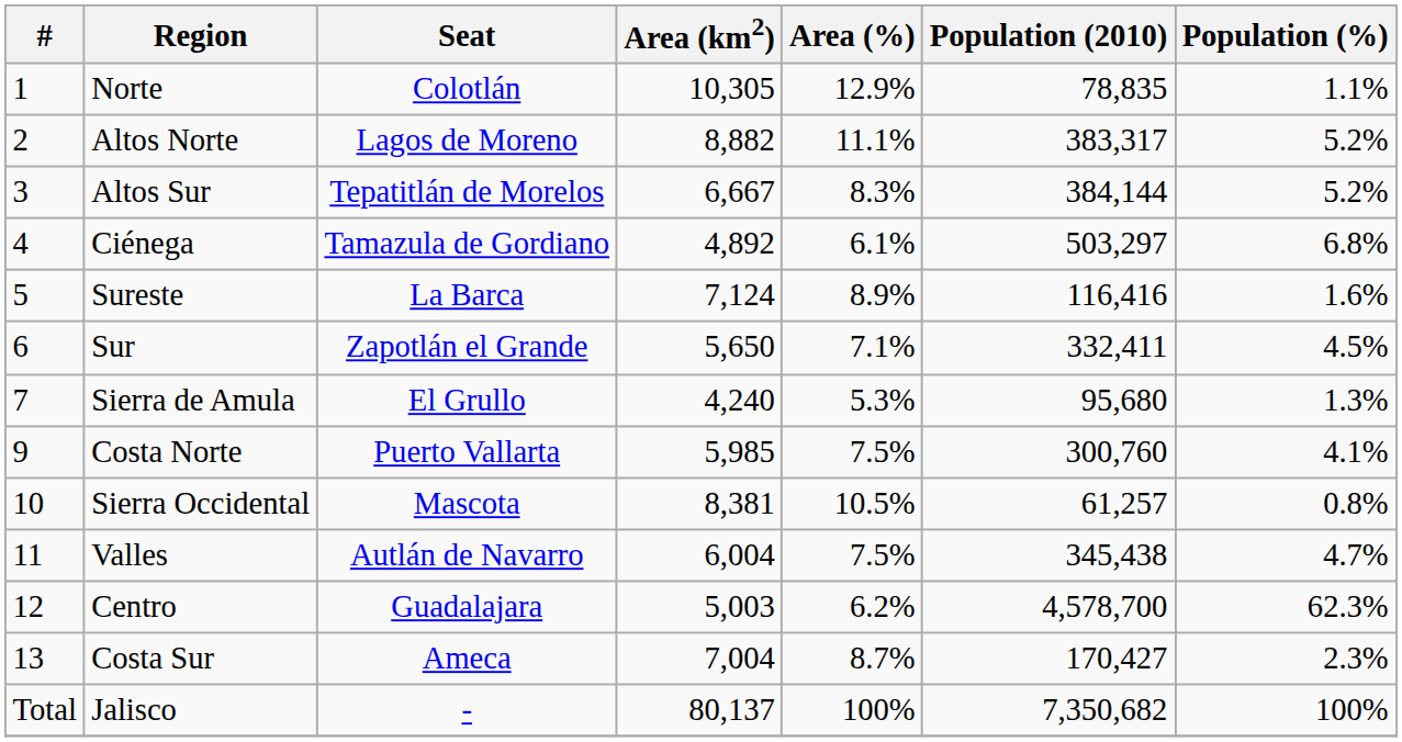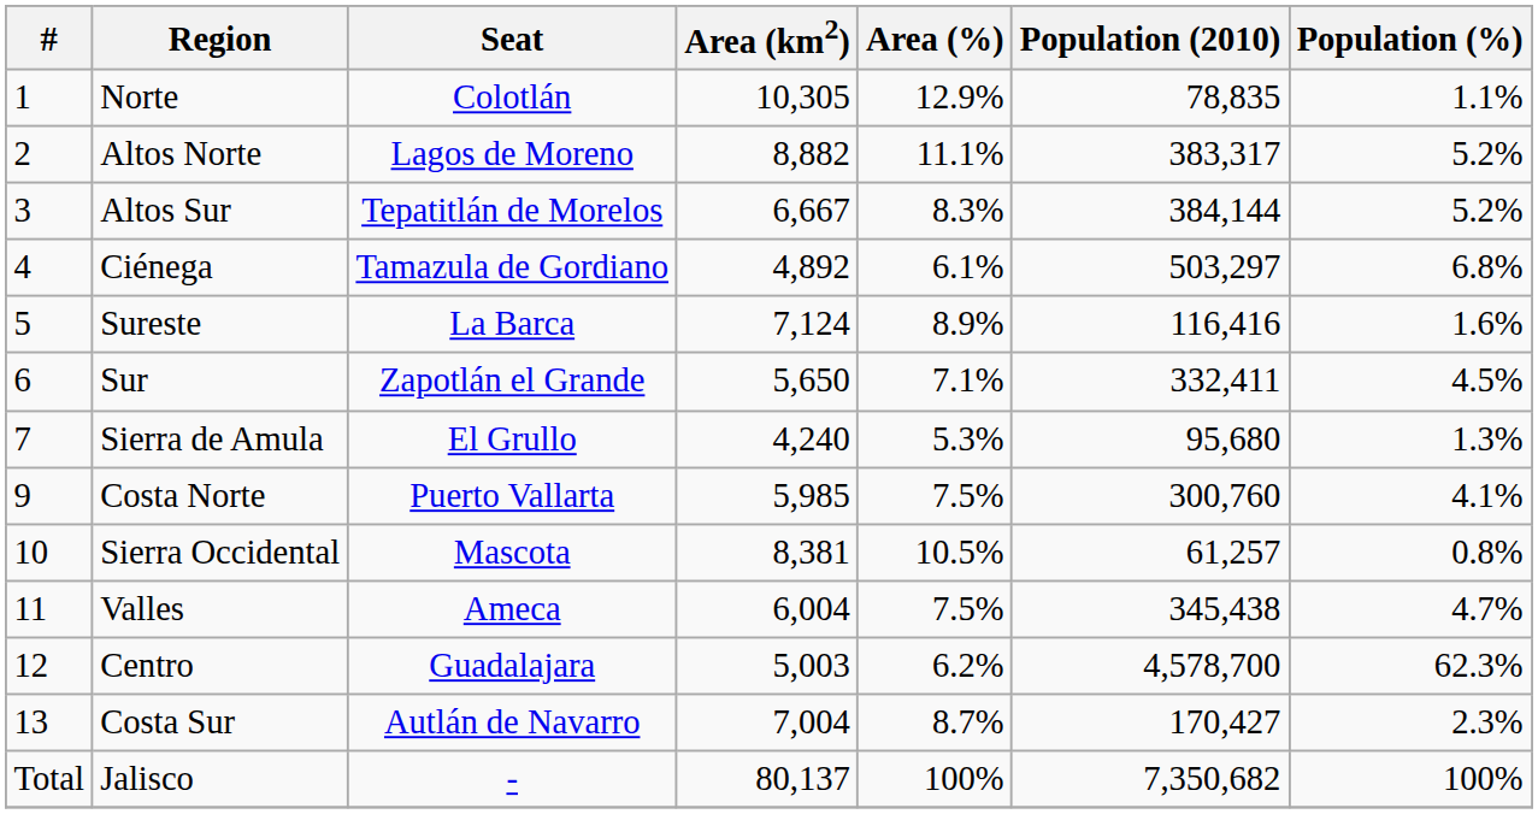Valles | Seat: Autlán de Navarro -> Ameca
Costa Sur | Seat: Ameca -> Autlán de Navarro
